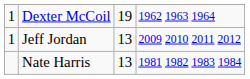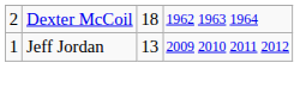Dexter McCoil | column 1: 1 -> 2
Dexter McCoil | column 3: 19 -> 18
- row: Nate Harris | 13 | 1981 1982 1983 1984
